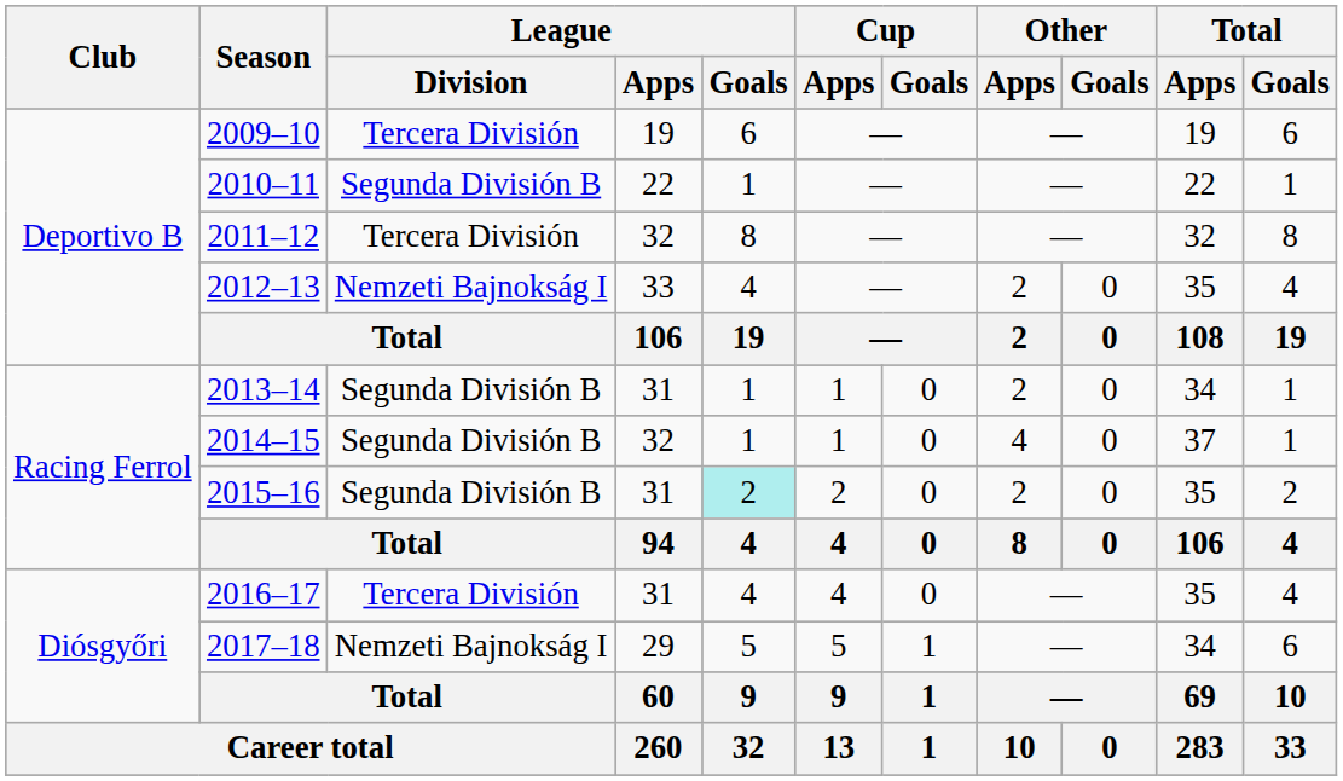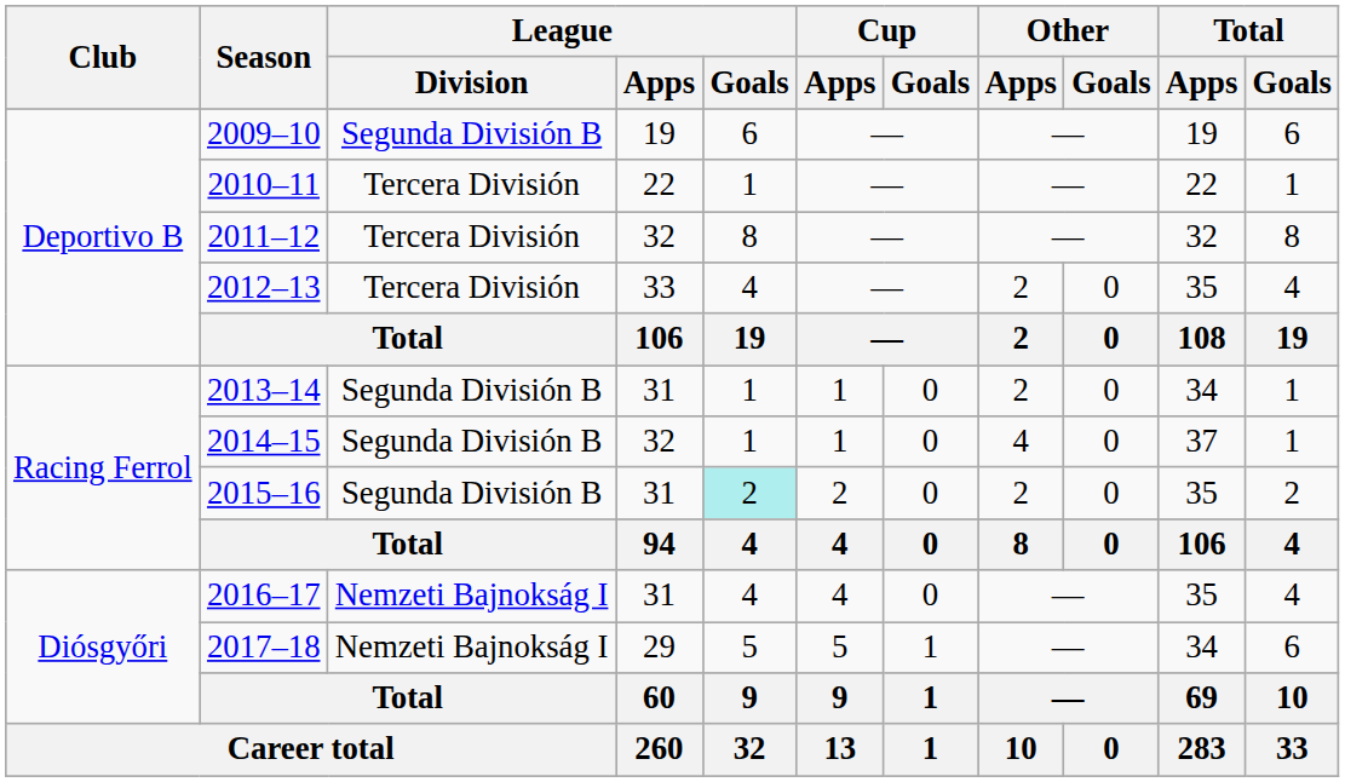2009–10 | League / Division: Tercera División -> Segunda División B
2010–11 | League / Division: Segunda División B -> Tercera División
2012–13 | League / Division: Nemzeti Bajnokság I -> Tercera División
2016–17 | League / Division: Tercera División -> Nemzeti Bajnokság I
